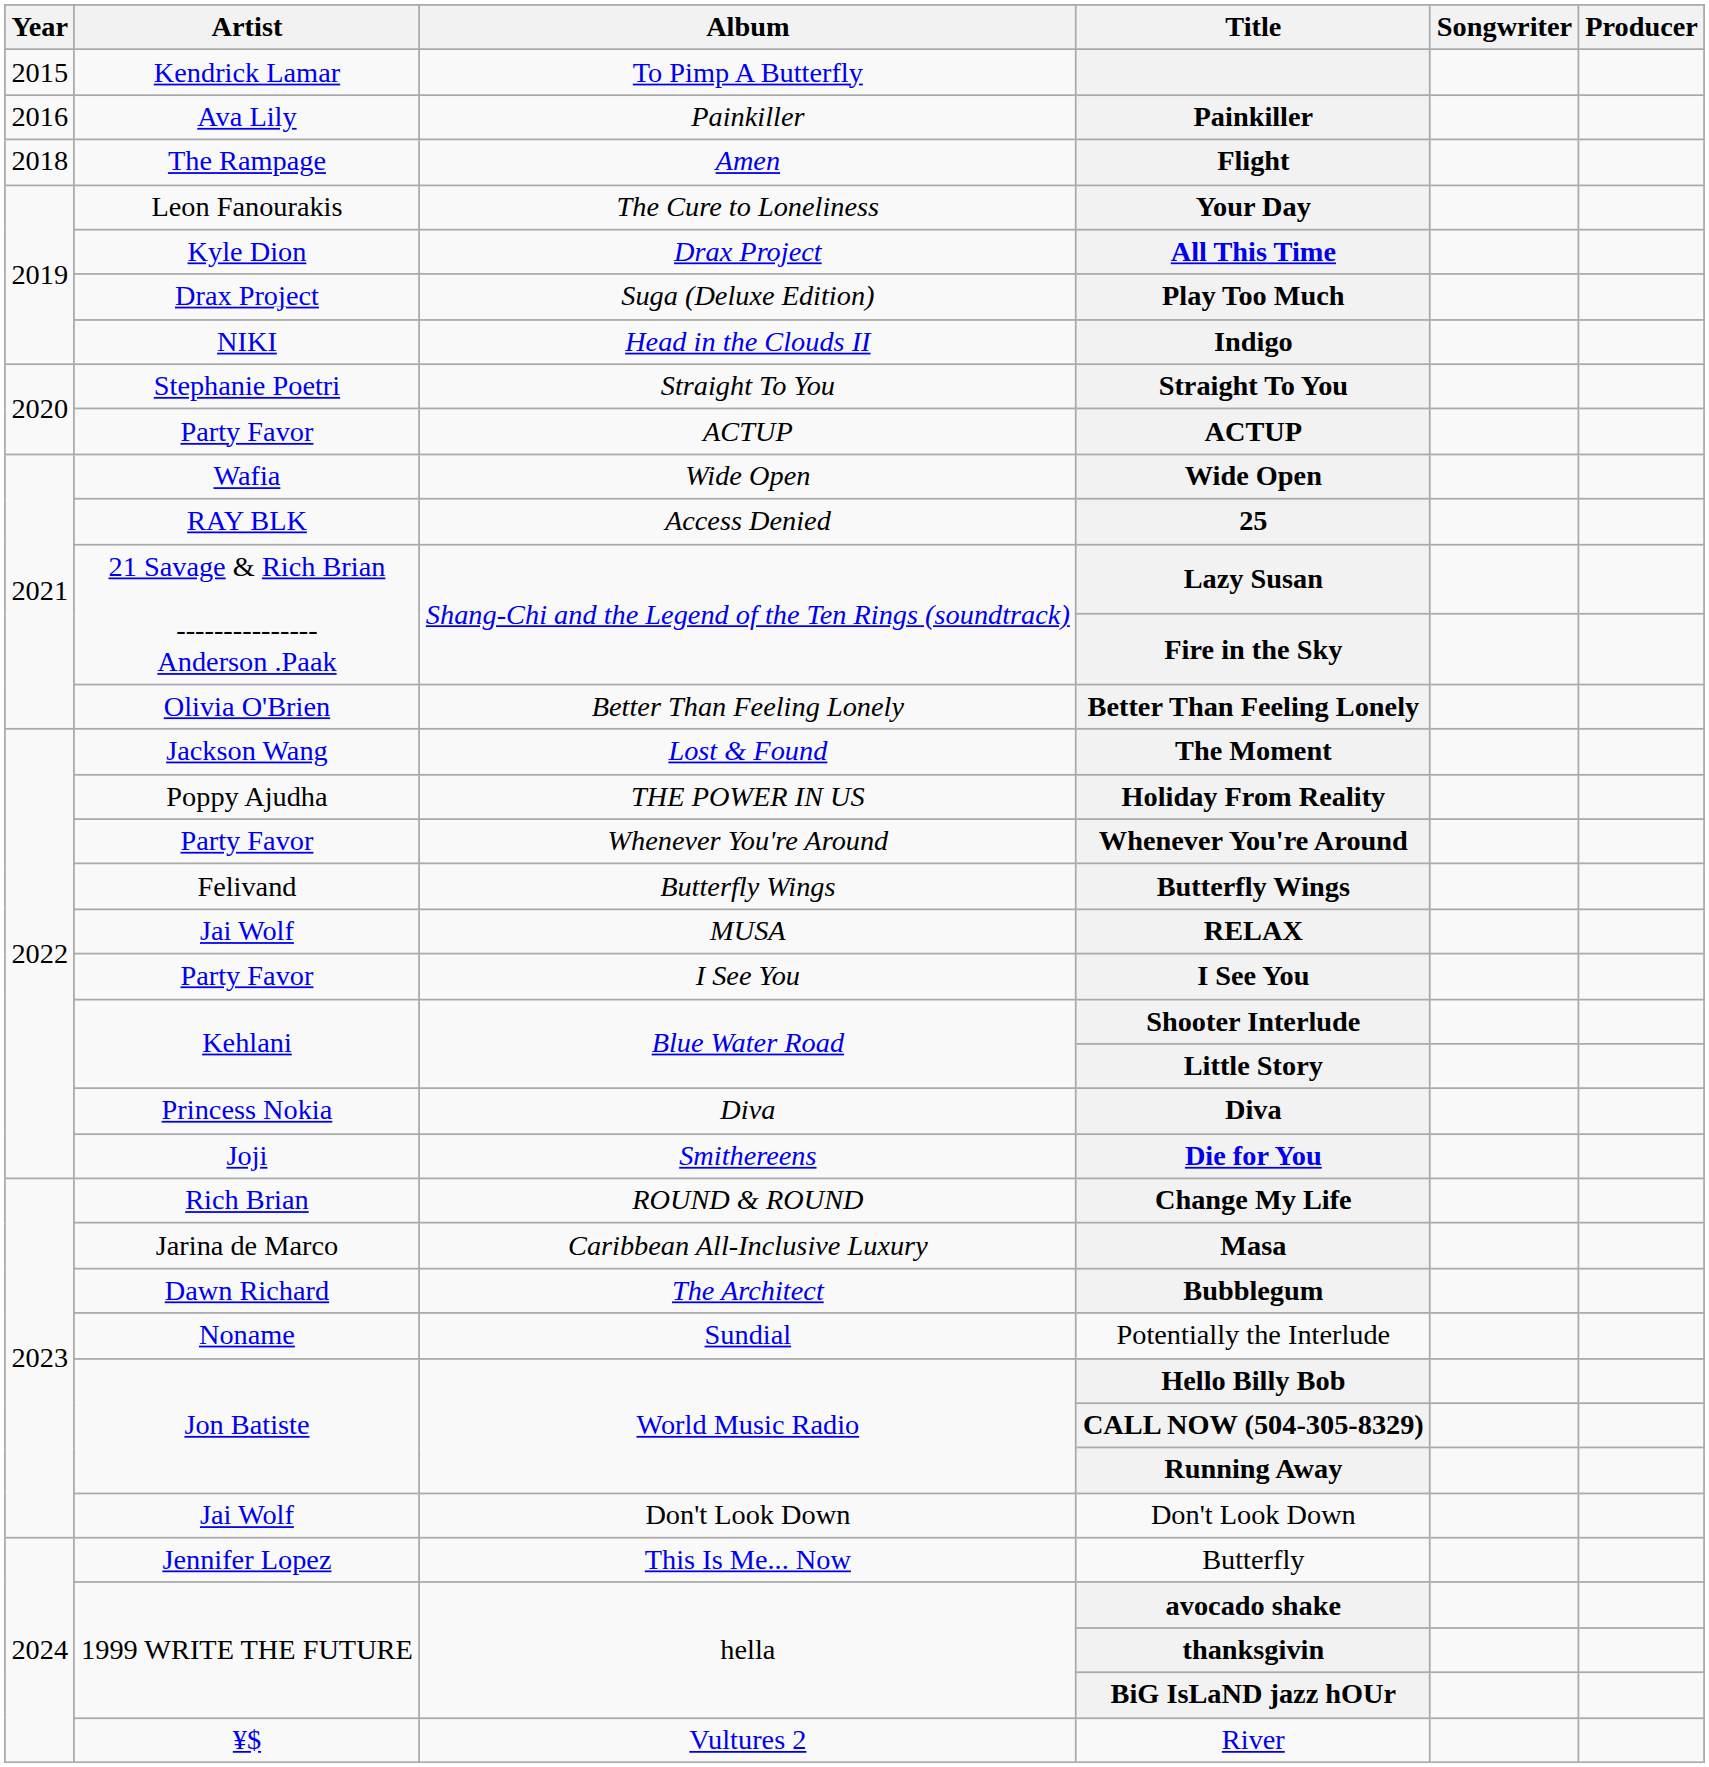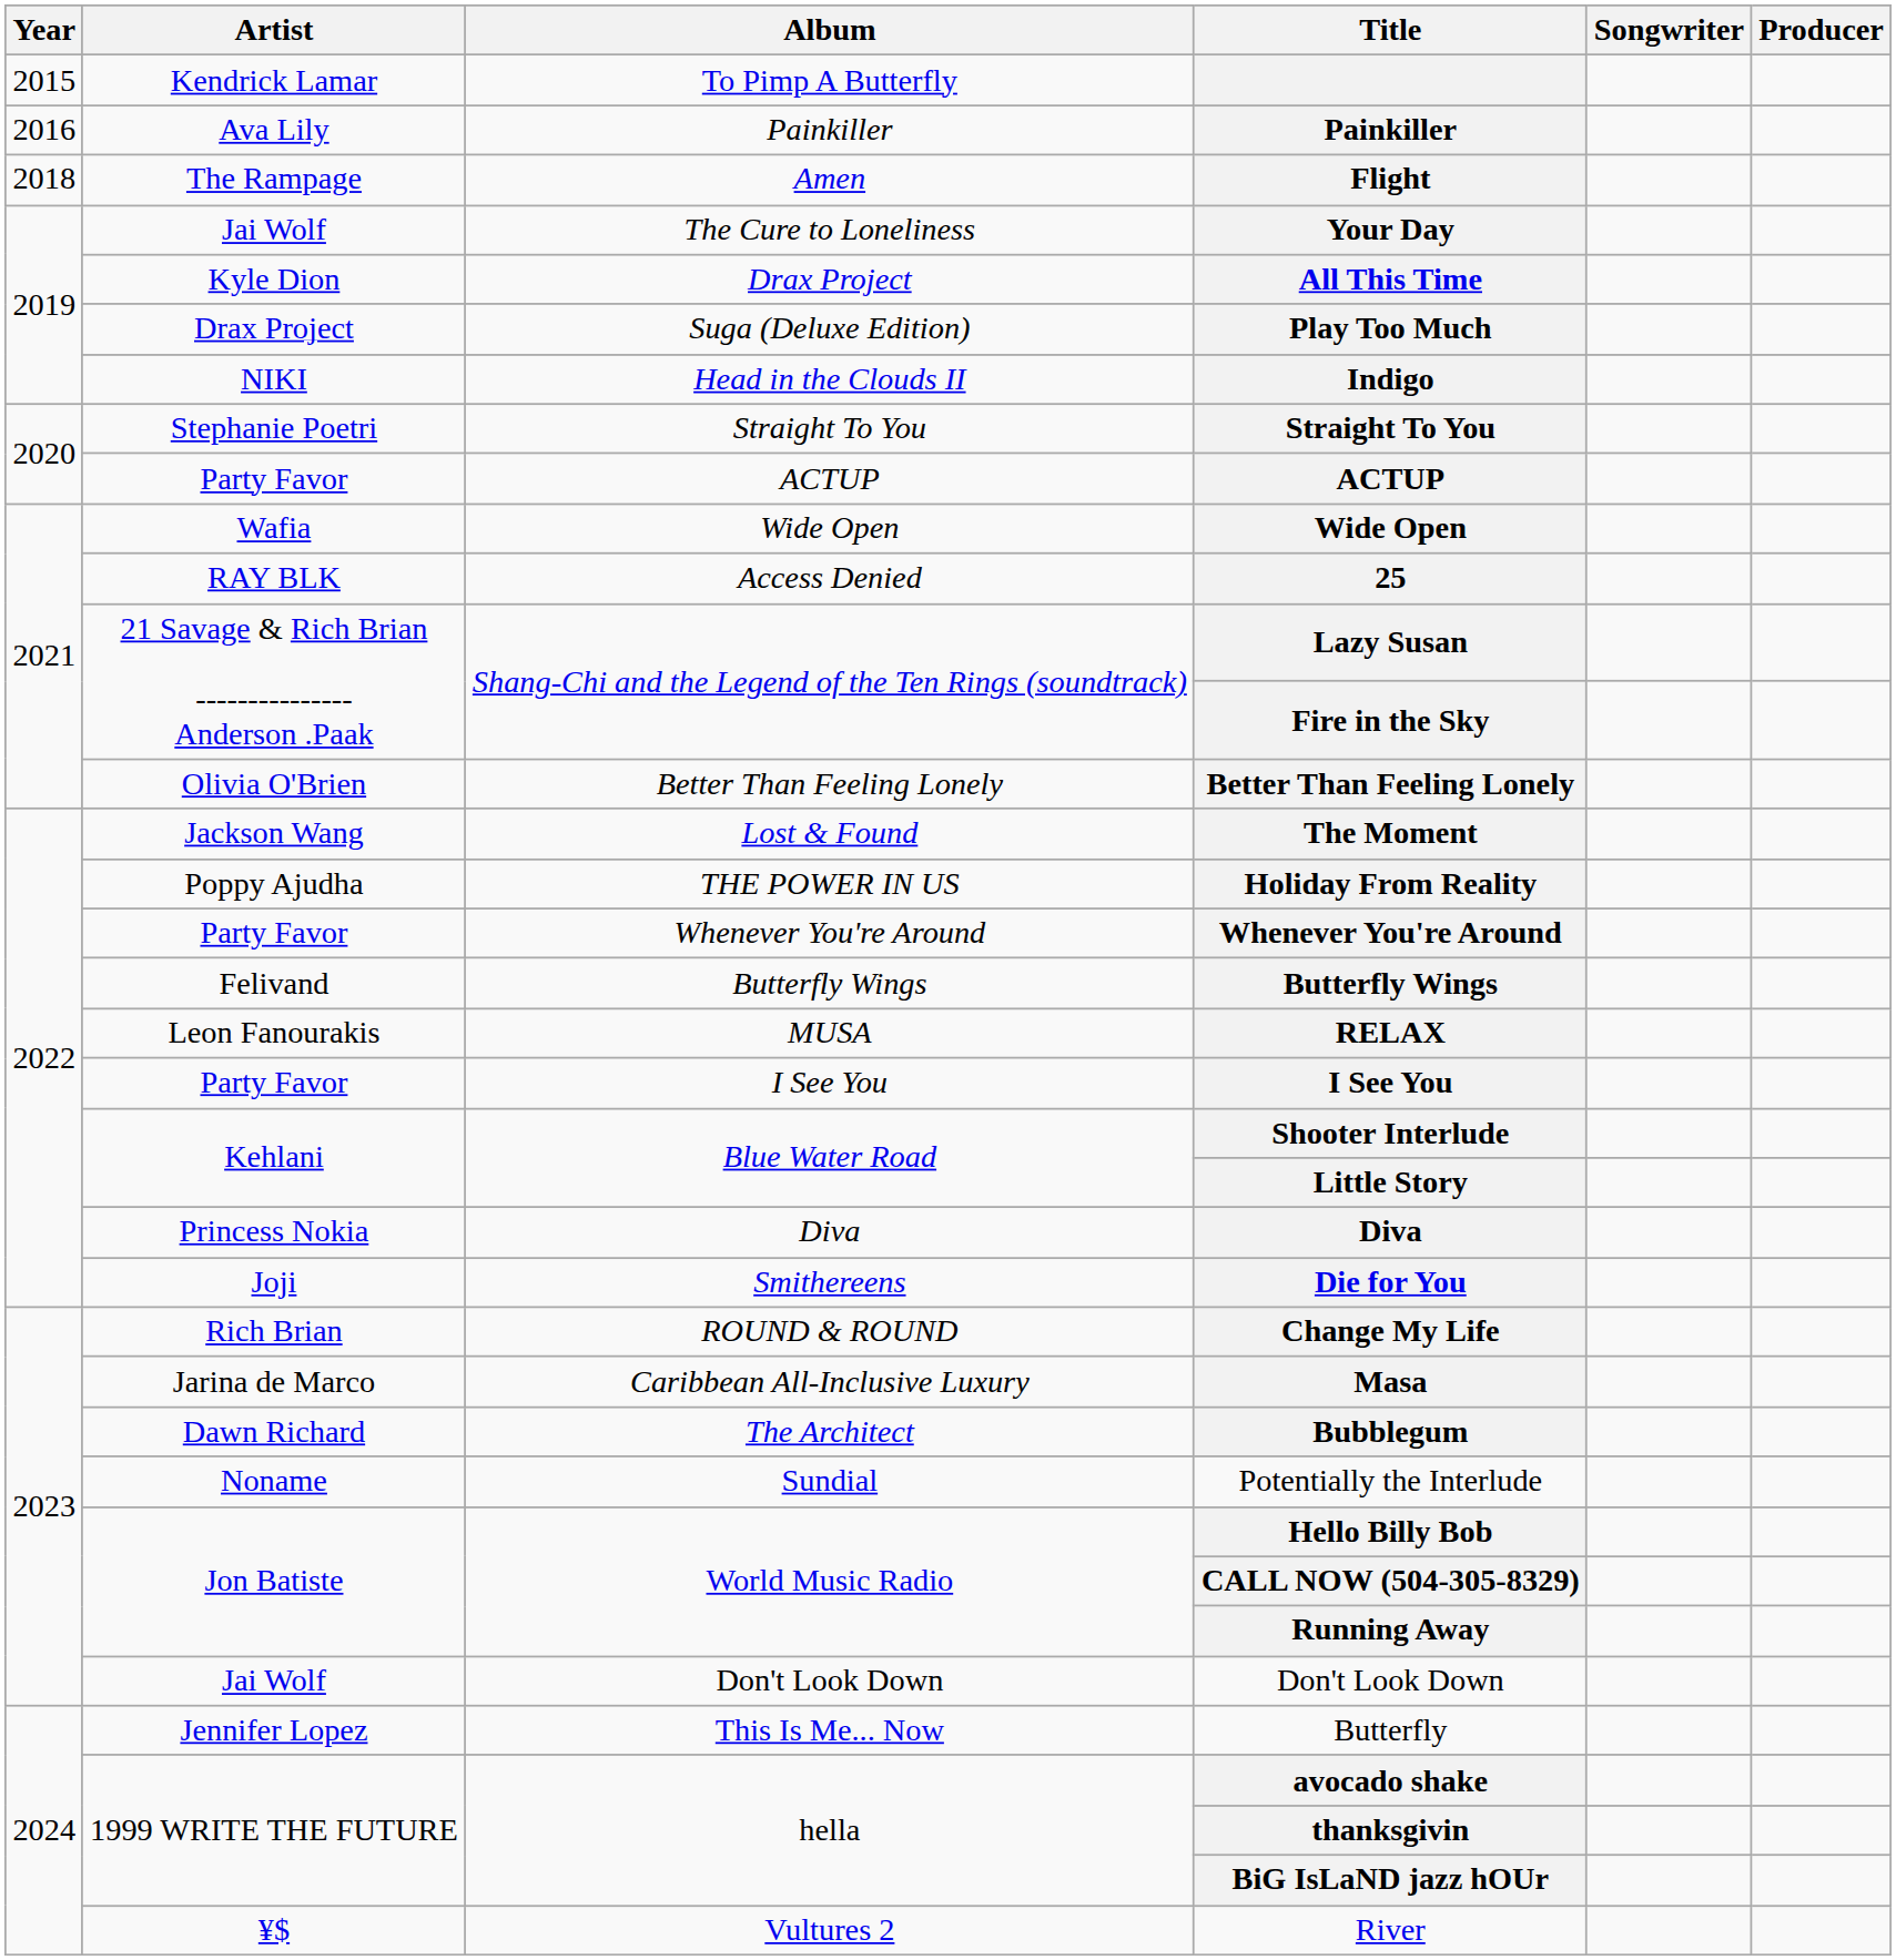Your Day | Artist: Leon Fanourakis -> Jai Wolf
RELAX | Artist: Jai Wolf -> Leon Fanourakis
